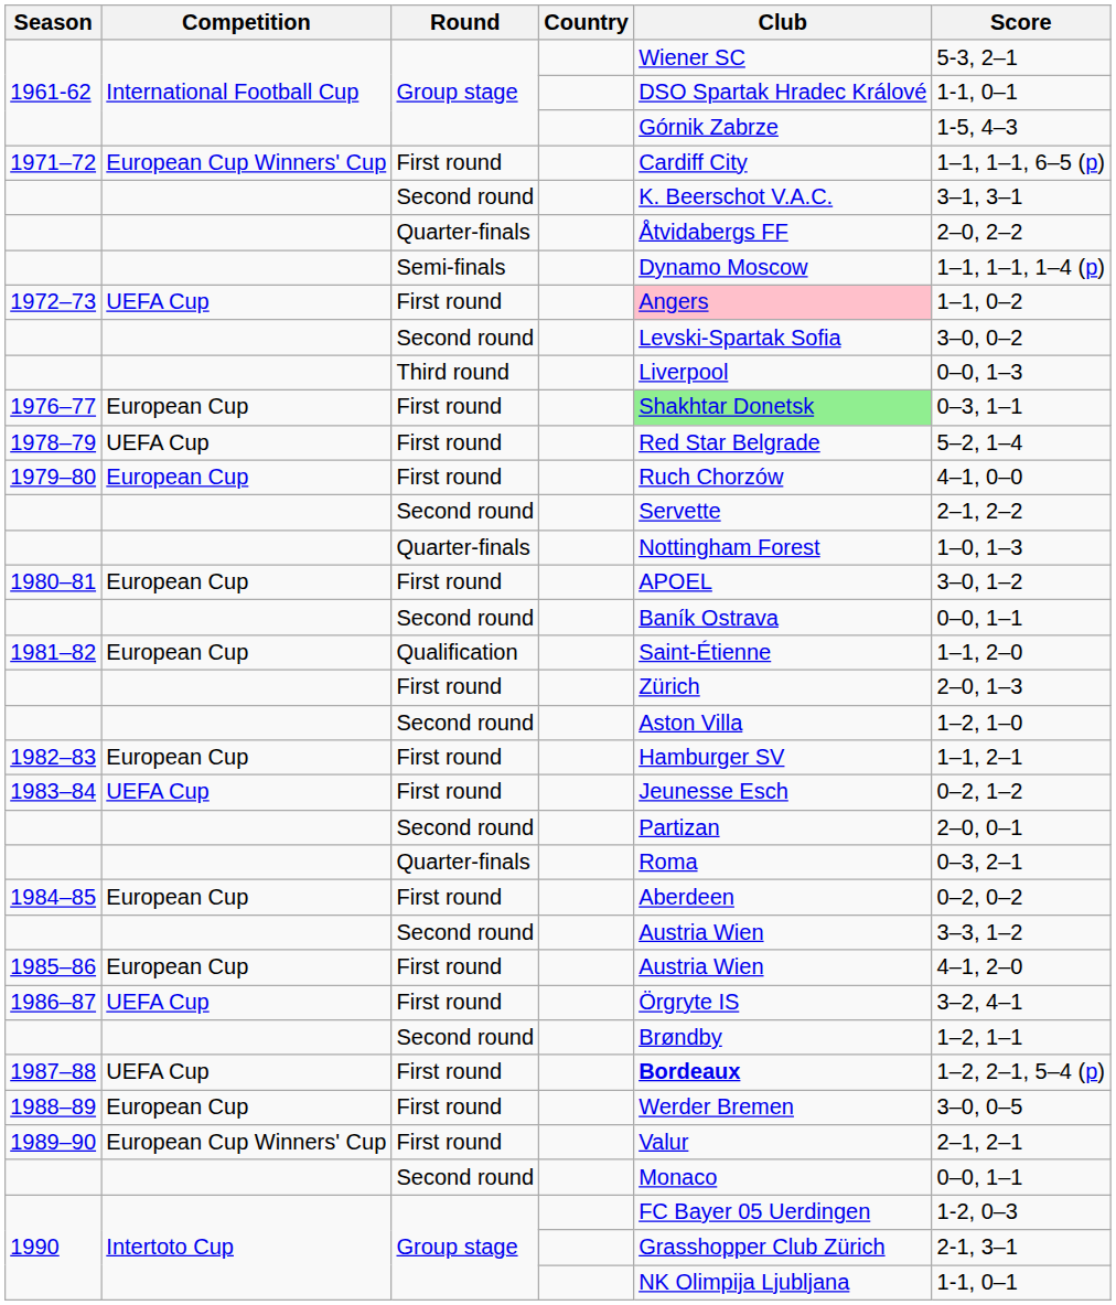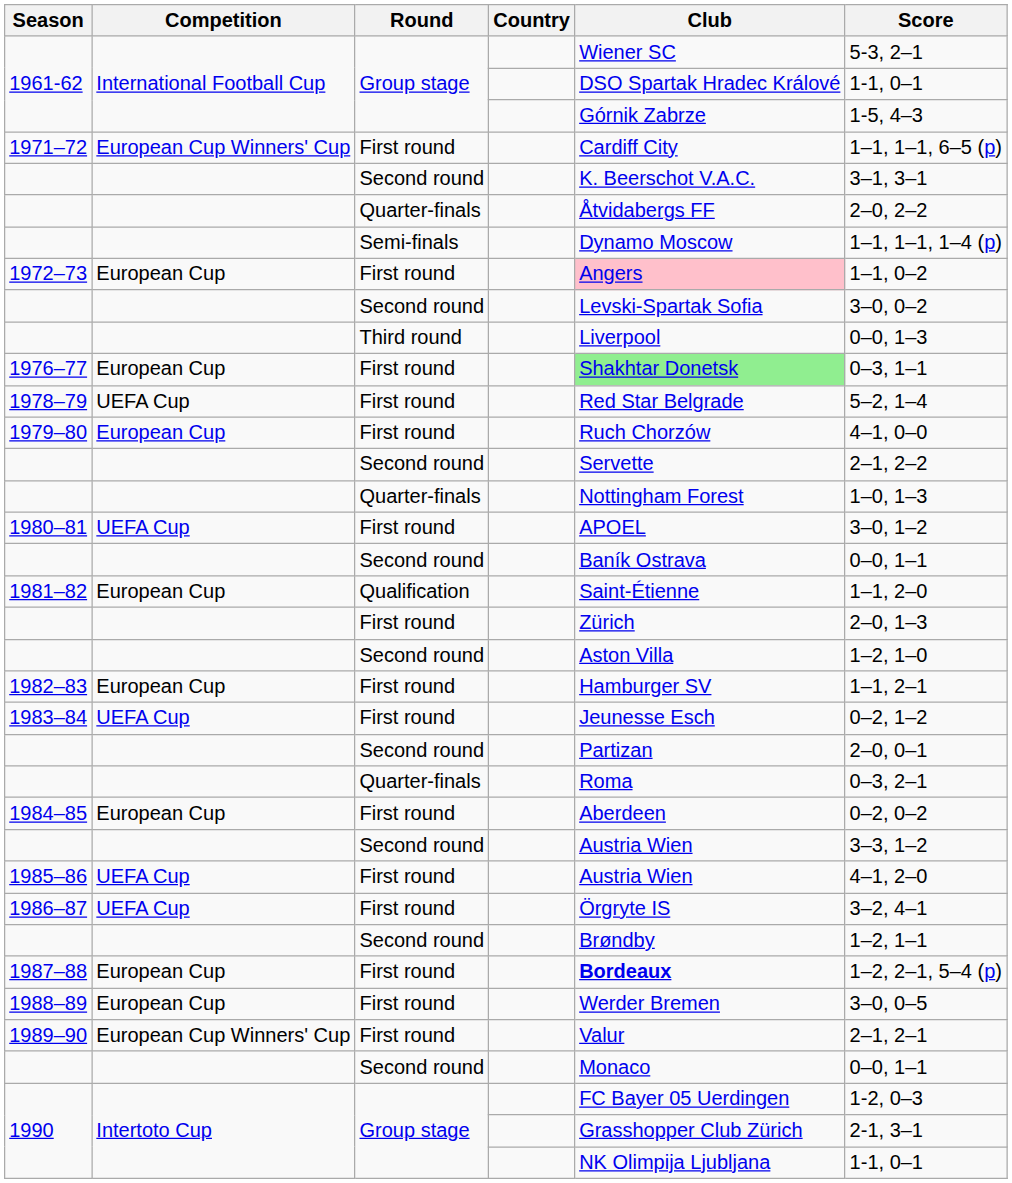1972–73 | Competition: UEFA Cup -> European Cup
1980–81 | Competition: European Cup -> UEFA Cup
1985–86 | Competition: European Cup -> UEFA Cup
1987–88 | Competition: UEFA Cup -> European Cup
